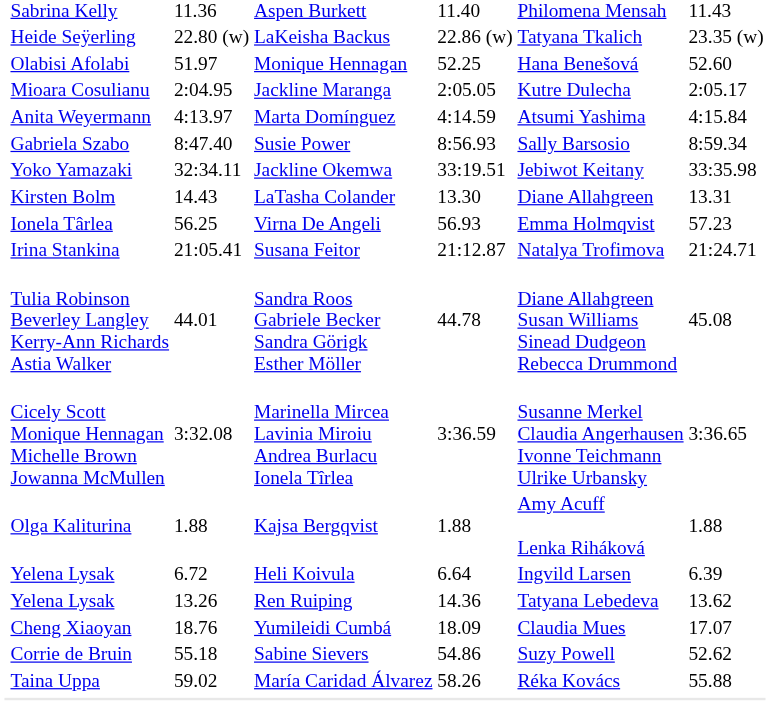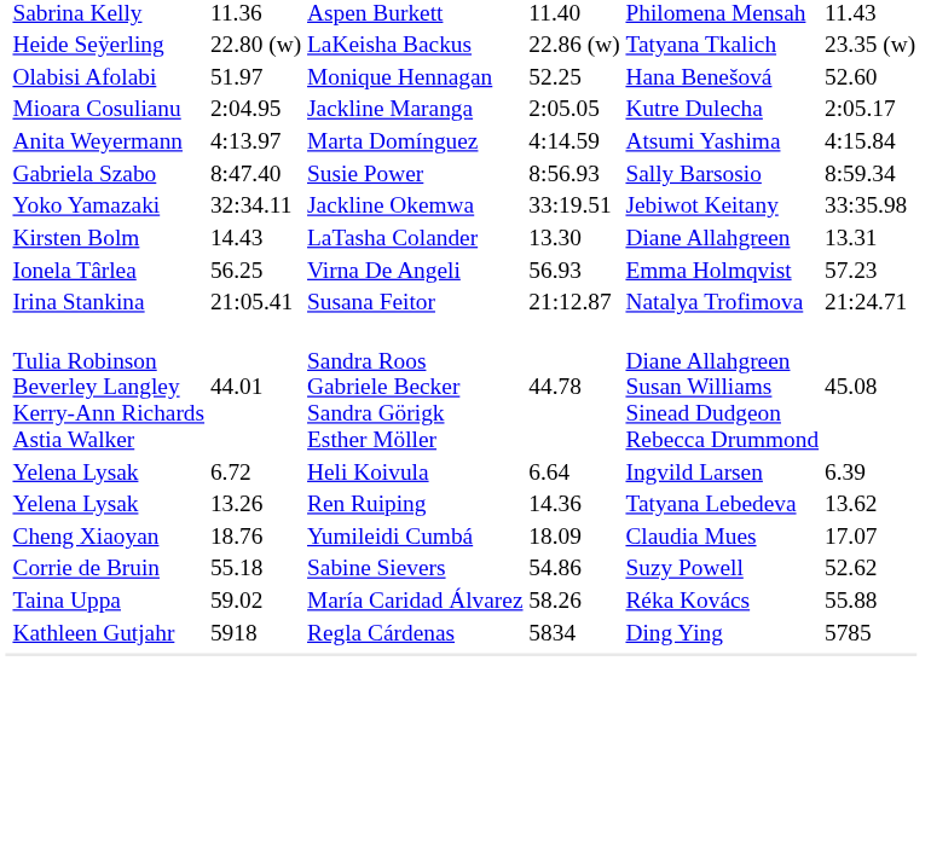- row: Cicely Scott Monique Hennagan Michelle Brown Jowanna McMullen | 3:32.08 | Marinella Mircea Lavinia Miroiu Andrea Burlacu Ionela Tîrlea | 3:36.59 | Susanne Merkel Claudia Angerhausen Ivonne Teichmann Ulrike Urbansky | 3:36.65
- row: Olga Kaliturina | 1.88 | Kajsa Bergqvist | 1.88 | Amy Acuff Lenka Riháková | 1.88
+ row: Kathleen Gutjahr | 5918 | Regla Cárdenas | 5834 | Ding Ying | 5785
